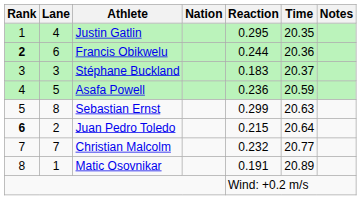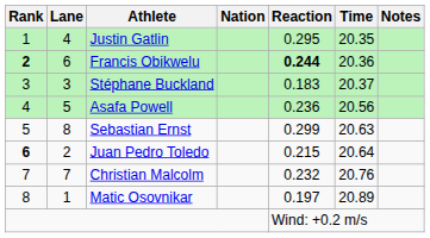Francis Obikwelu | Reaction: normal -> bold
Asafa Powell | Time: 20.59 -> 20.56
Christian Malcolm | Time: 20.77 -> 20.76
Matic Osovnikar | Reaction: 0.191 -> 0.197
